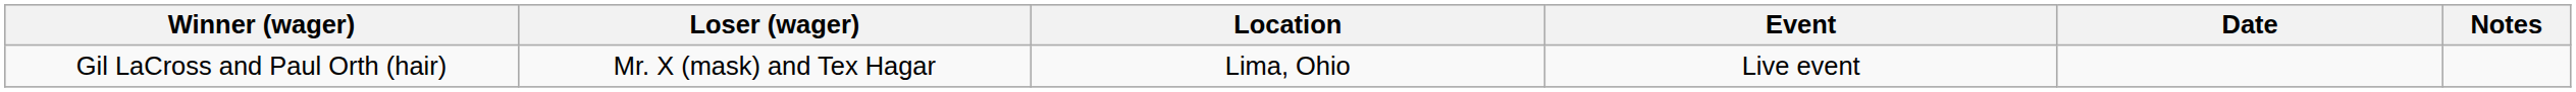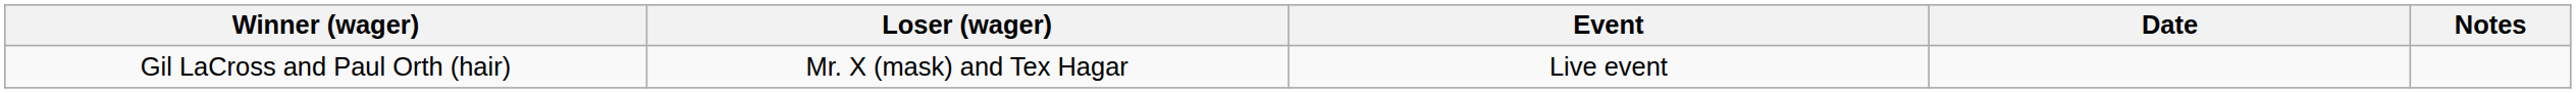- column: Location | Lima, Ohio
